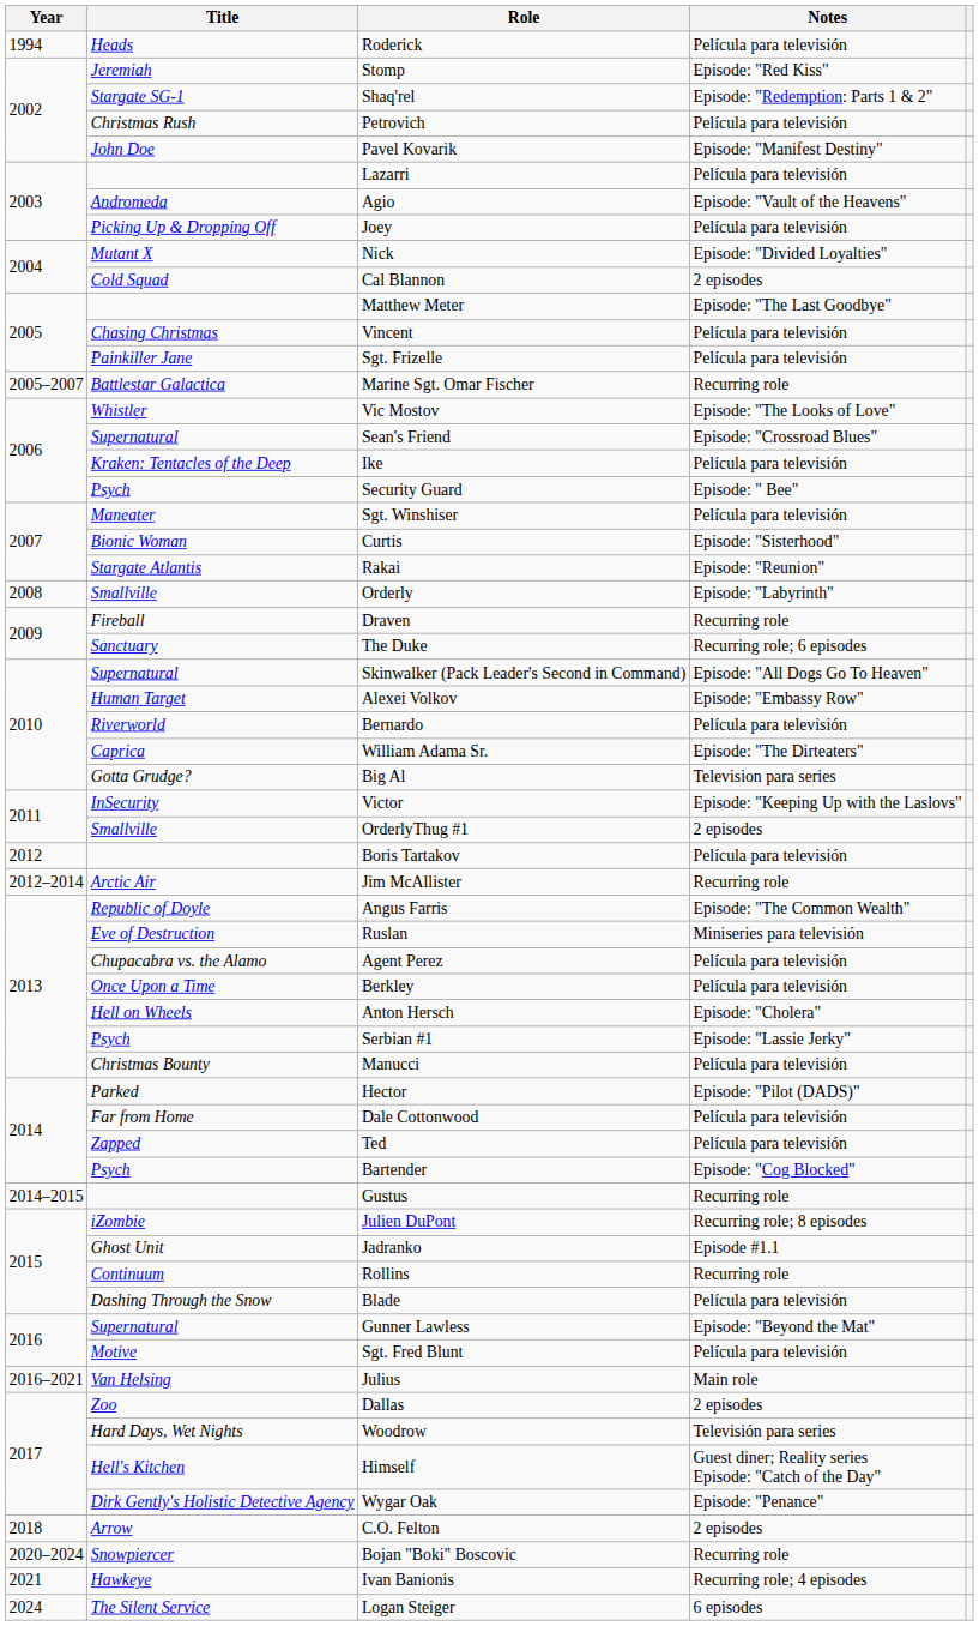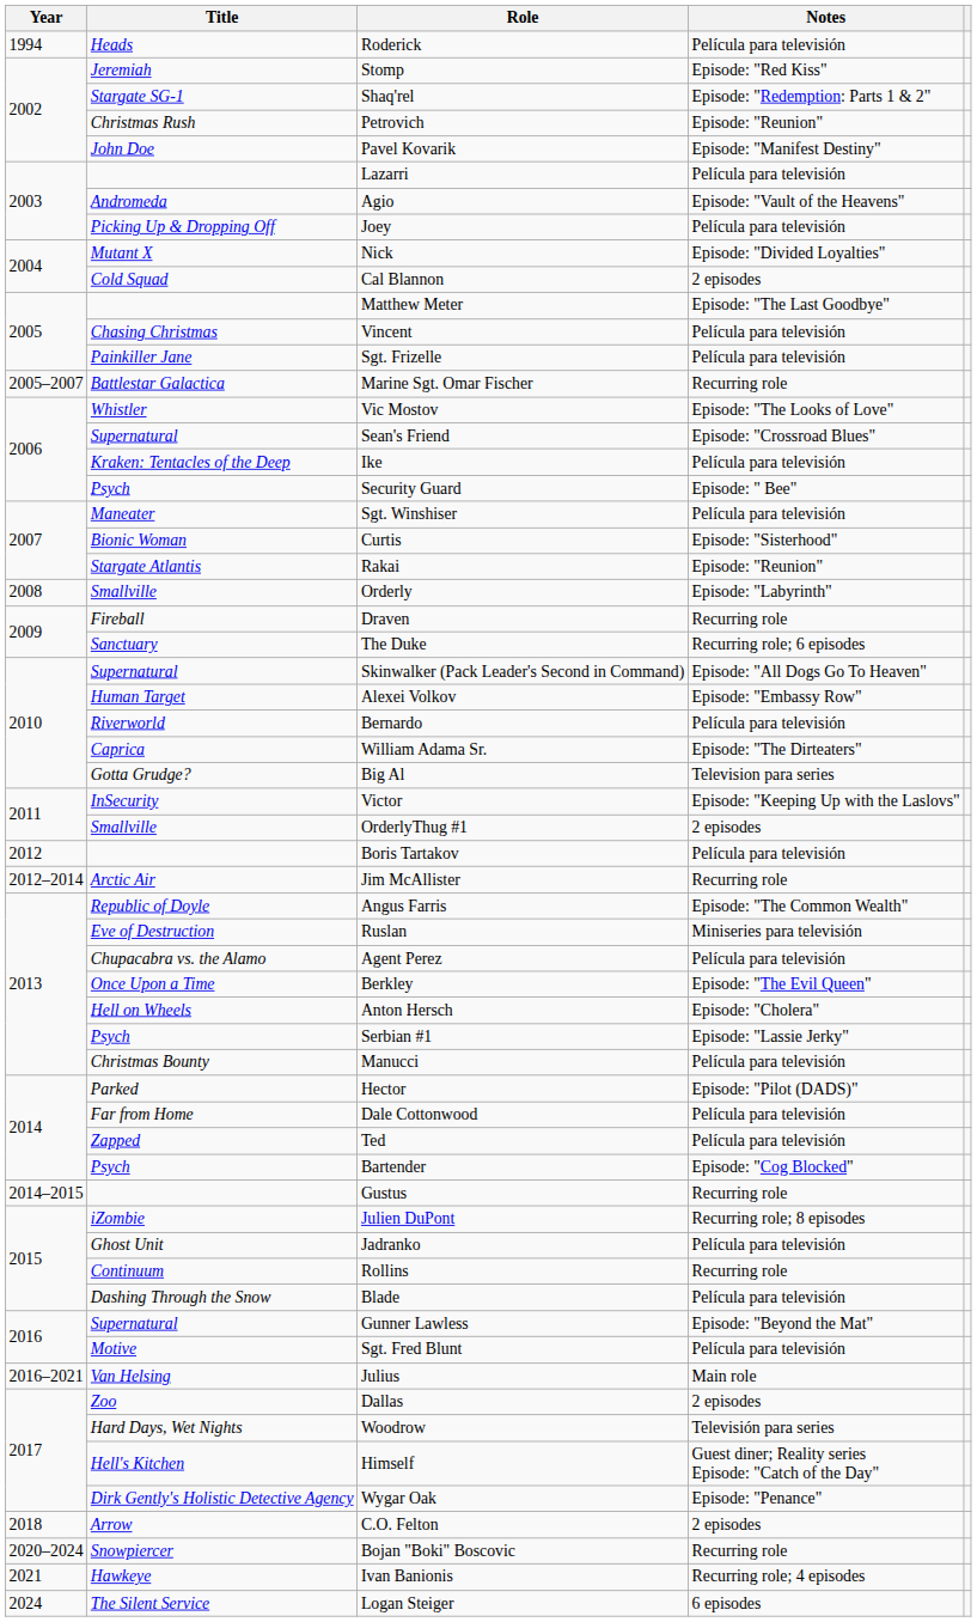Petrovich | Notes: Película para televisión -> Episode: "Reunion"
Berkley | Notes: Película para televisión -> Episode: "The Evil Queen"
Jadranko | Notes: Episode #1.1 -> Película para televisión
